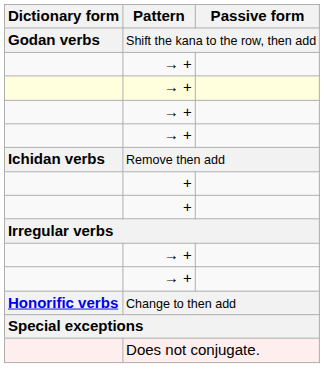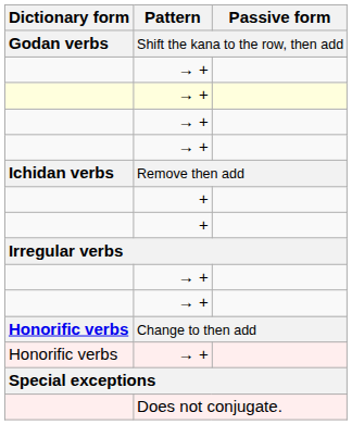+ row: Honorific verbs | → +
